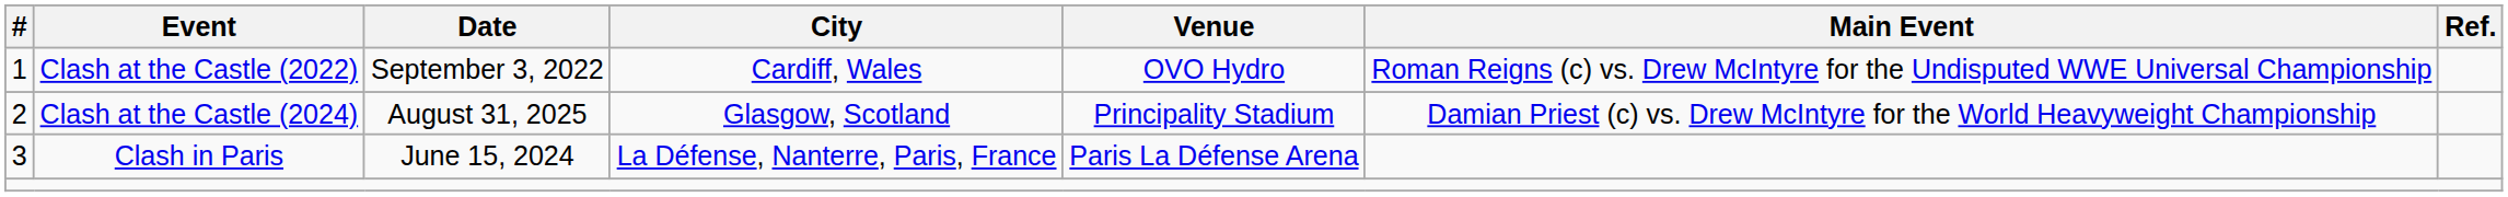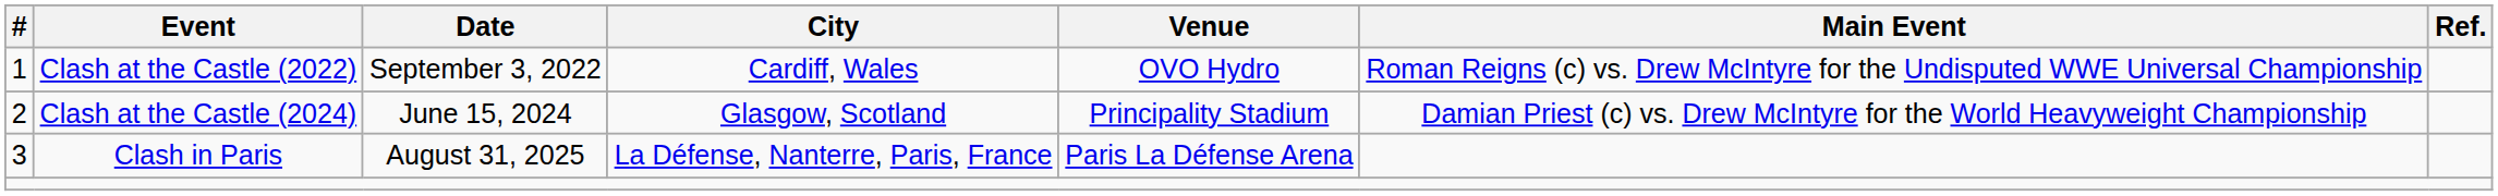Clash at the Castle (2024) | Date: August 31, 2025 -> June 15, 2024
Clash in Paris | Date: June 15, 2024 -> August 31, 2025
